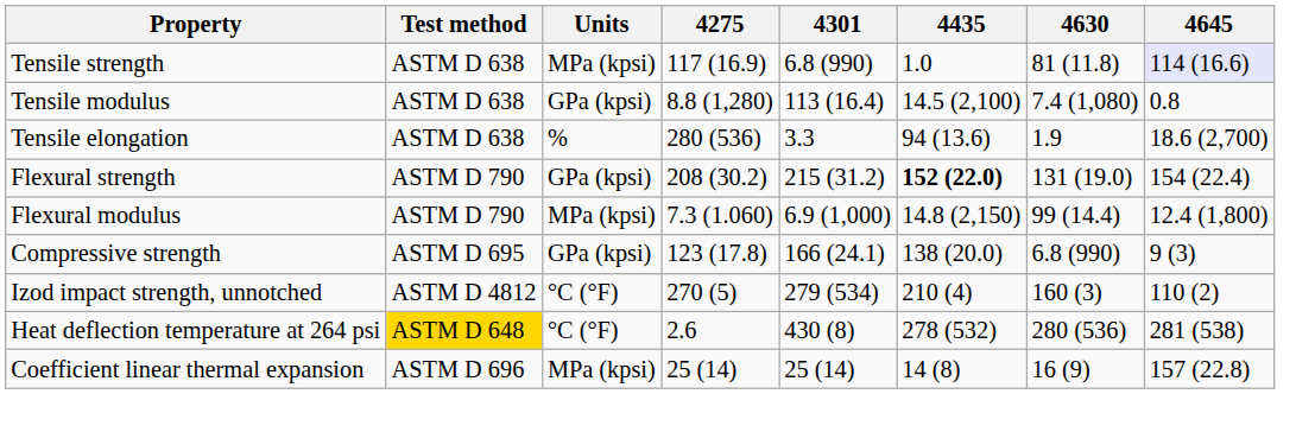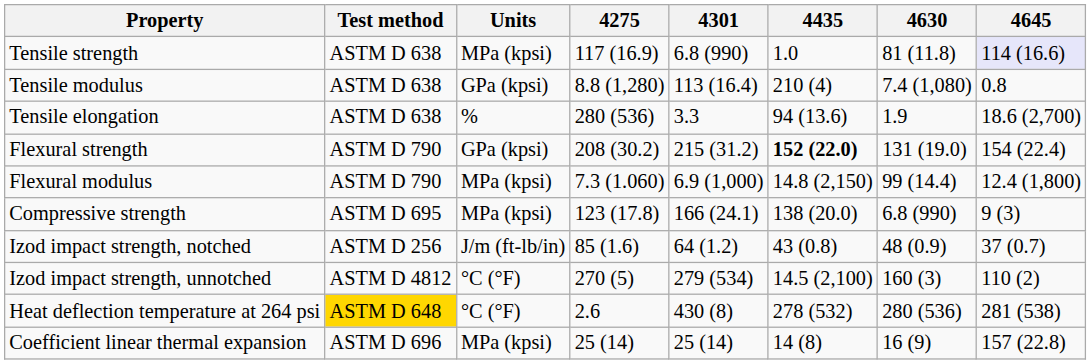Tensile modulus | 4435: 14.5 (2,100) -> 210 (4)
Compressive strength | Units: GPa (kpsi) -> MPa (kpsi)
+ row: Izod impact strength, notched | ASTM D 256 | J/m (ft-lb/in) | 85 (1.6) | 64 (1.2) | 43 (0.8) | 48 (0.9) | 37 (0.7)
Izod impact strength, unnotched | 4435: 210 (4) -> 14.5 (2,100)
